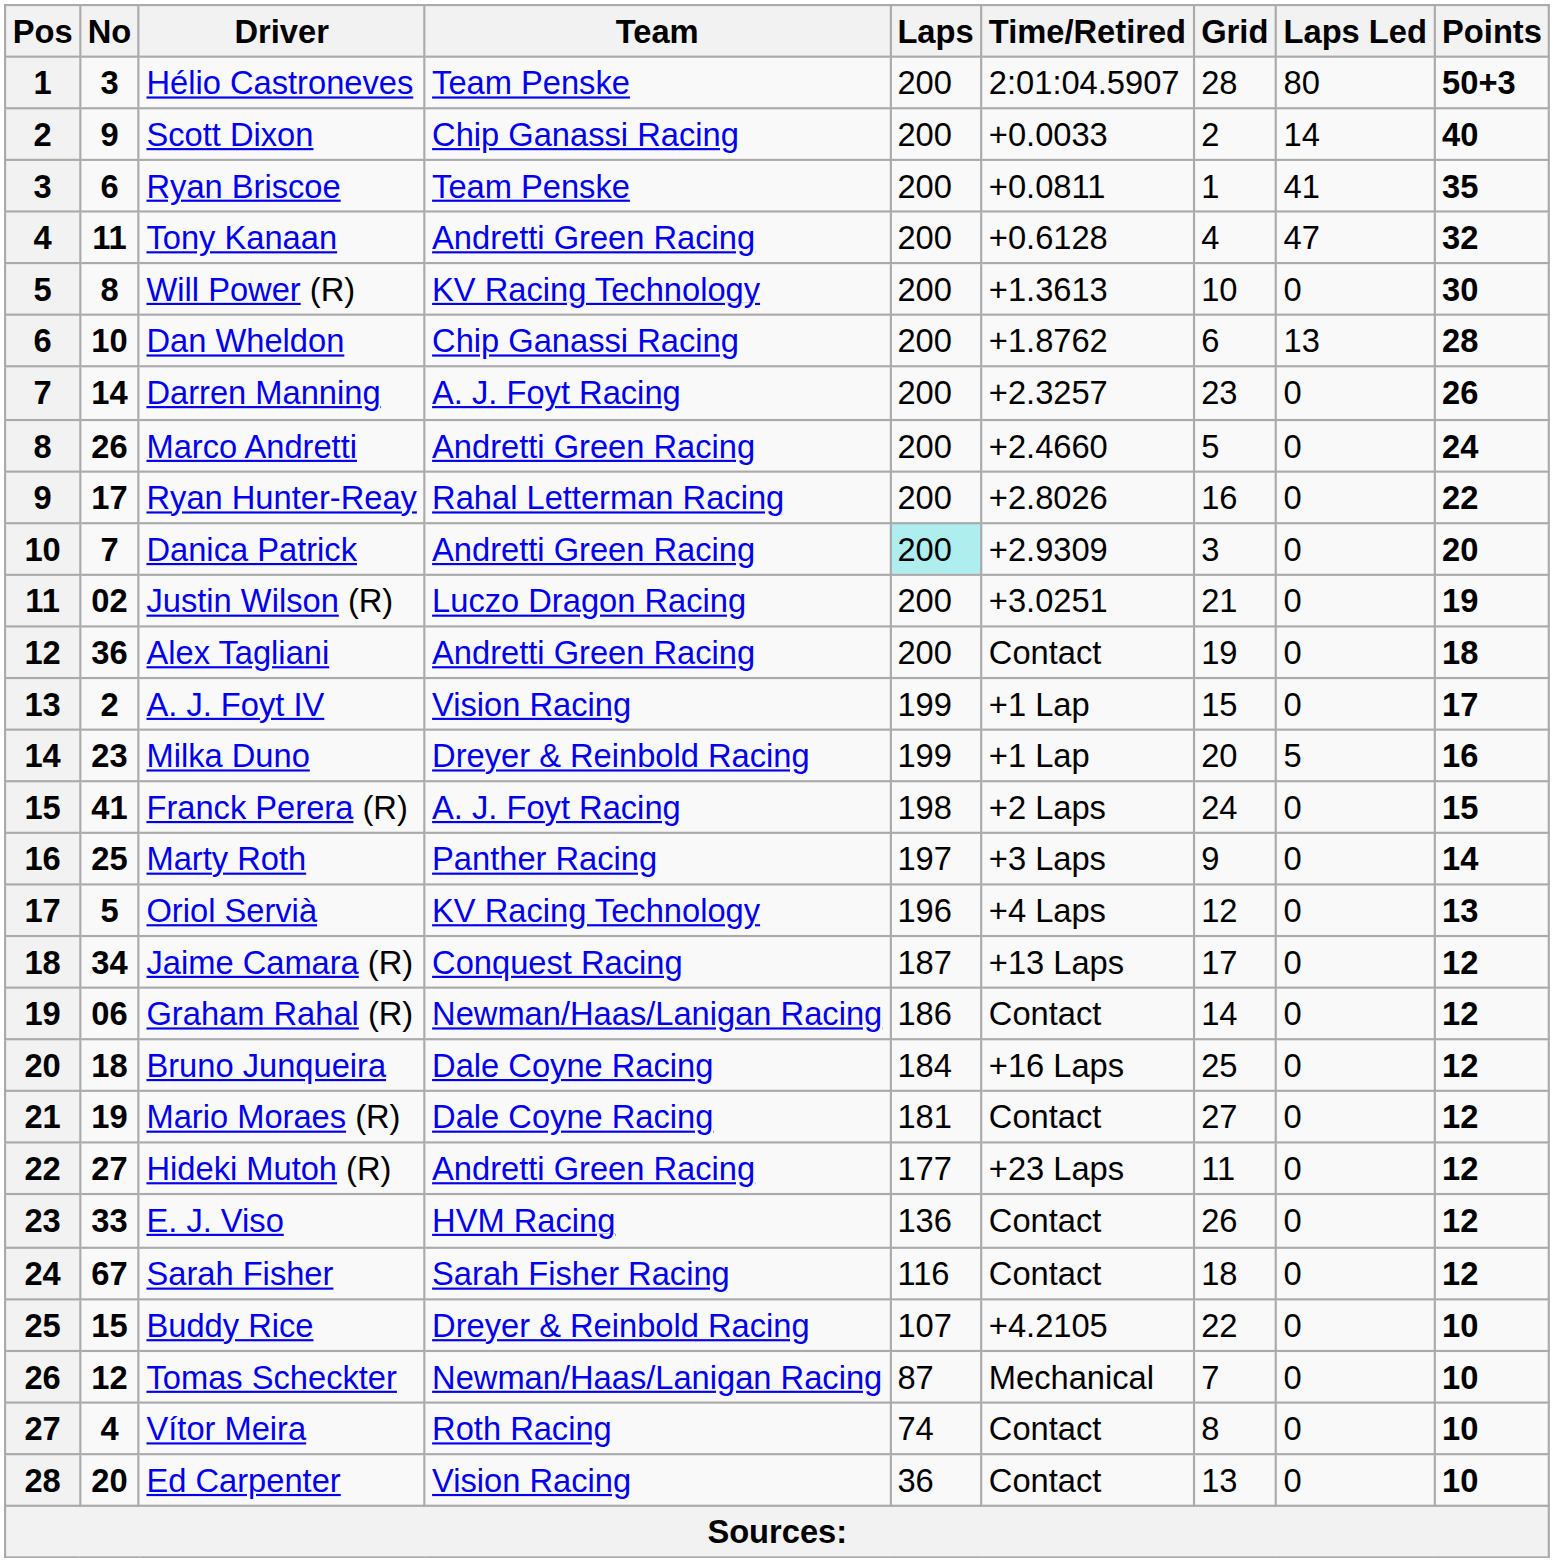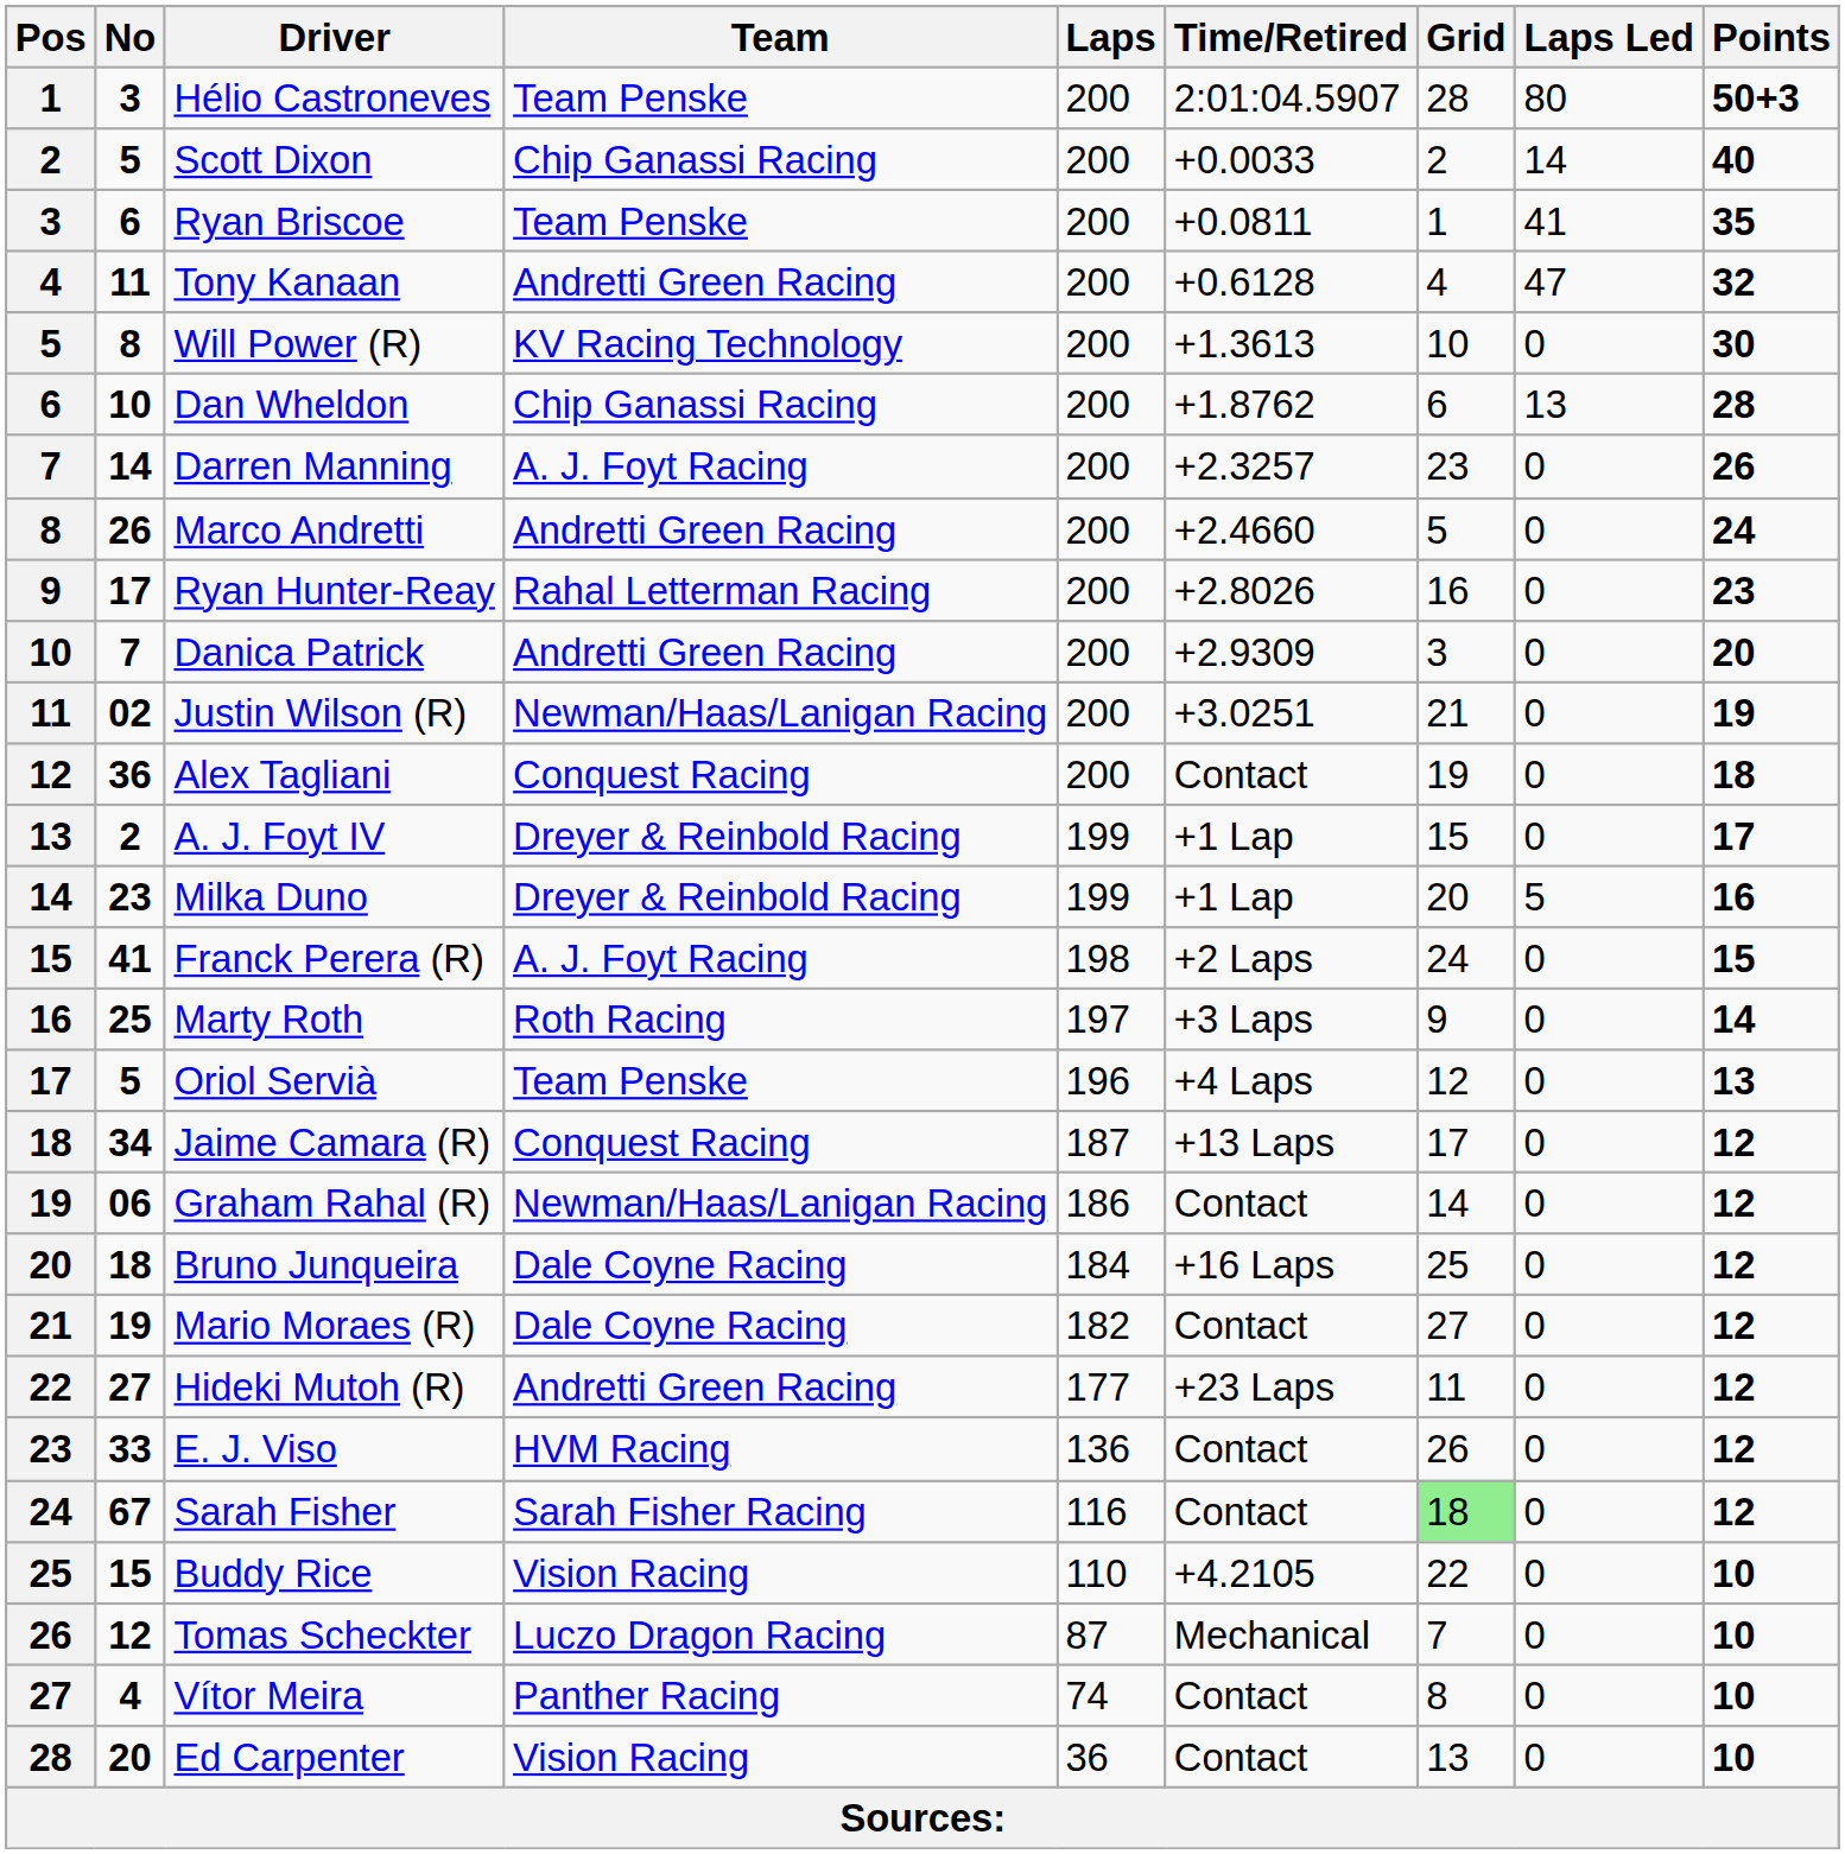Scott Dixon | No: 9 -> 5
Ryan Hunter-Reay | Points: 22 -> 23
Danica Patrick | Laps: paleturquoise background -> no background
Justin Wilson (R) | Team: Luczo Dragon Racing -> Newman/Haas/Lanigan Racing
Alex Tagliani | Team: Andretti Green Racing -> Conquest Racing
A. J. Foyt IV | Team: Vision Racing -> Dreyer & Reinbold Racing
Marty Roth | Team: Panther Racing -> Roth Racing
Oriol Servià | Team: KV Racing Technology -> Team Penske
Mario Moraes (R) | Laps: 181 -> 182
Sarah Fisher | Grid: no background -> lightgreen background
Buddy Rice | Team: Dreyer & Reinbold Racing -> Vision Racing
Buddy Rice | Laps: 107 -> 110
Tomas Scheckter | Team: Newman/Haas/Lanigan Racing -> Luczo Dragon Racing
Vítor Meira | Team: Roth Racing -> Panther Racing
